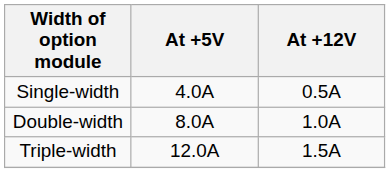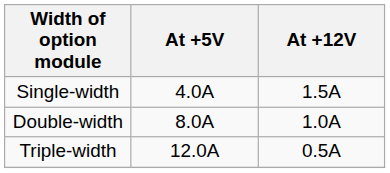Single-width | At +12V: 0.5A -> 1.5A
Triple-width | At +12V: 1.5A -> 0.5A
